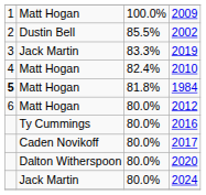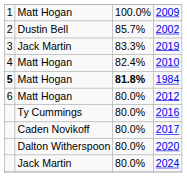2002 | column 3: 85.5% -> 85.7%
1984 | column 3: normal -> bold
